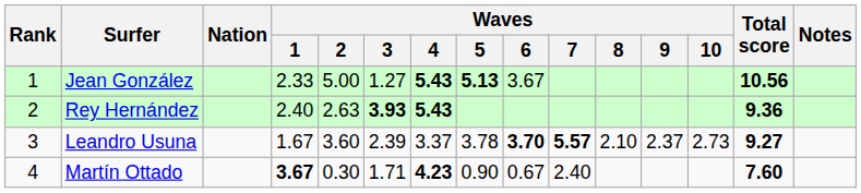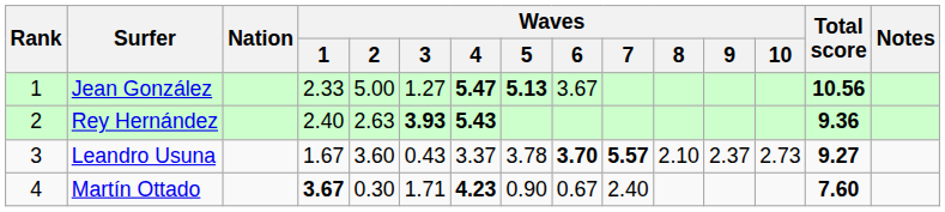Jean González | Waves / 4: 5.43 -> 5.47
Leandro Usuna | Waves / 3: 2.39 -> 0.43
